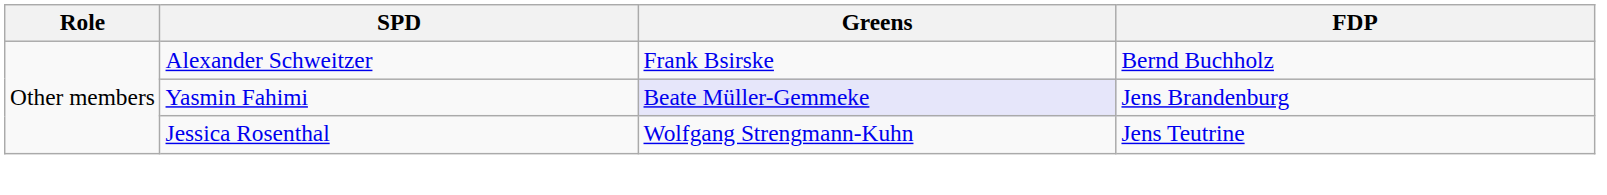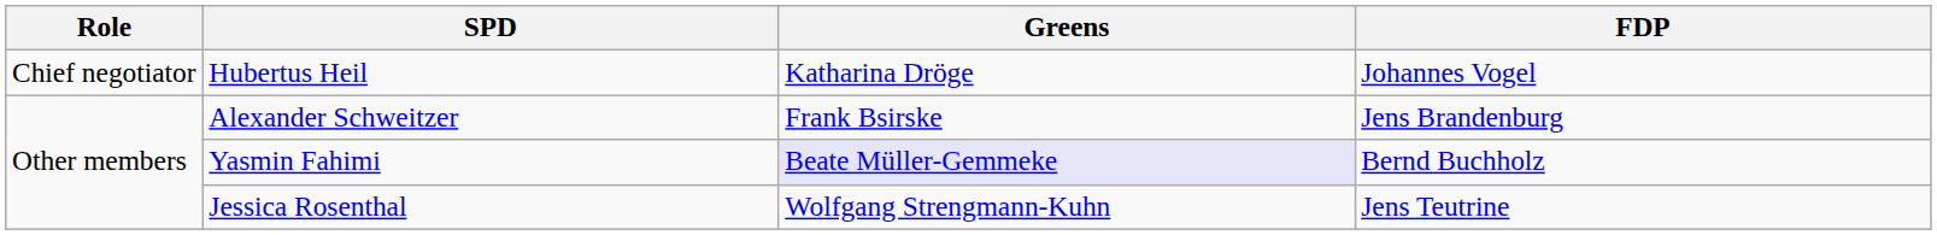+ row: Chief negotiator | Hubertus Heil | Katharina Dröge | Johannes Vogel
Alexander Schweitzer | FDP: Bernd Buchholz -> Jens Brandenburg
Yasmin Fahimi | FDP: Jens Brandenburg -> Bernd Buchholz
